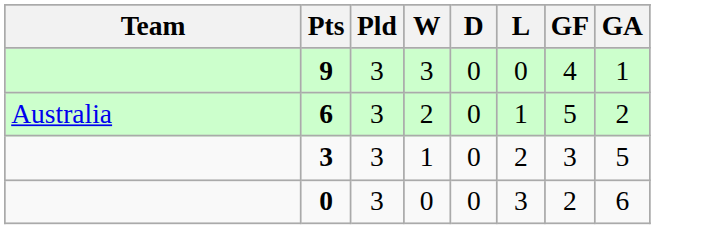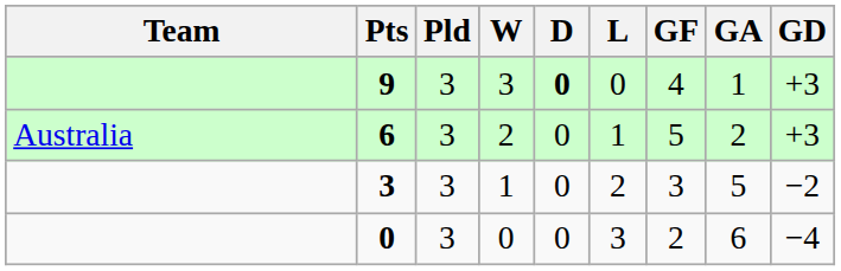+ column: GD | +3 | +3 | −2 | −4
9 | D: normal -> bold
